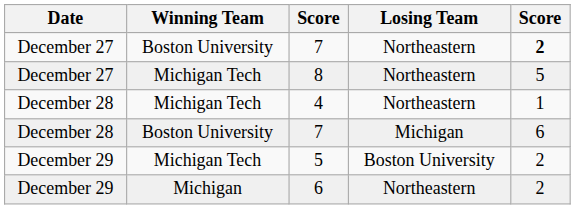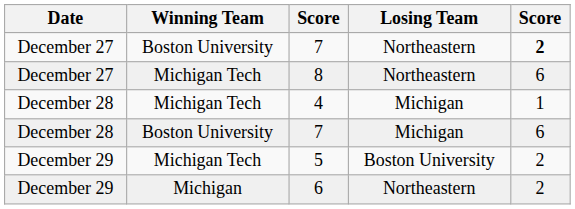8 | column 5: 5 -> 6
4 | Losing Team: Northeastern -> Michigan
